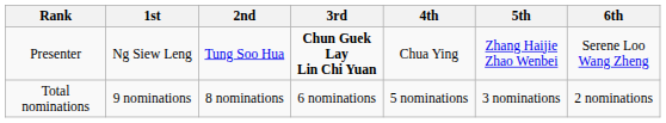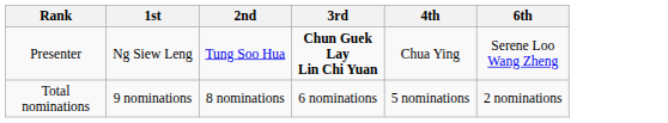- column: 5th | Zhang Haijie Zhao Wenbei | 3 nominations
